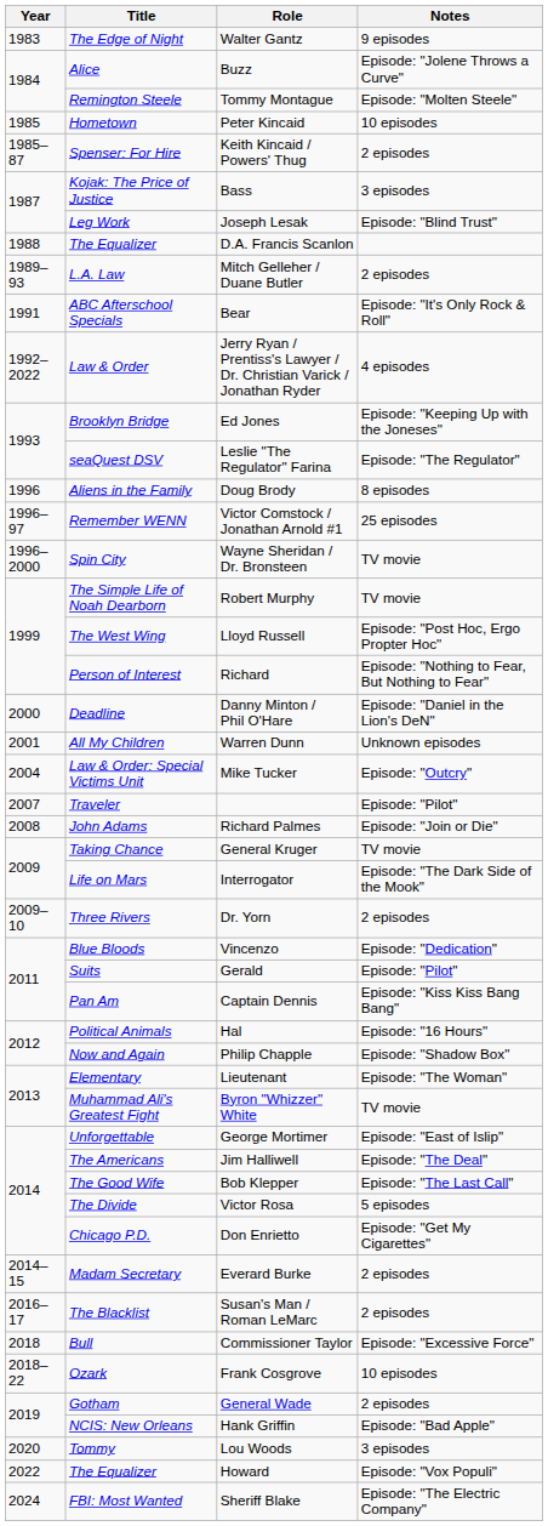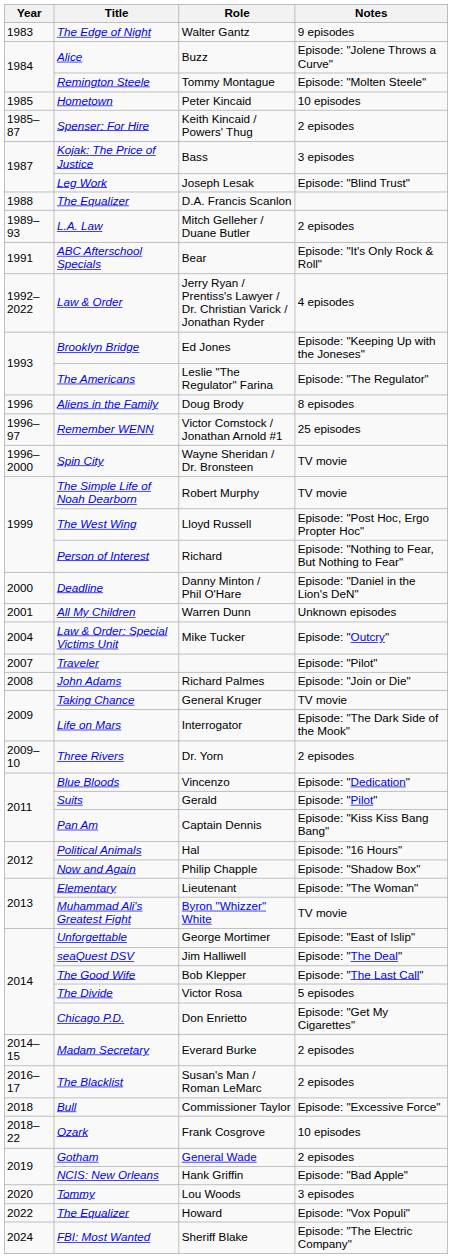Leslie "The Regulator" Farina | Title: seaQuest DSV -> The Americans
Jim Halliwell | Title: The Americans -> seaQuest DSV
